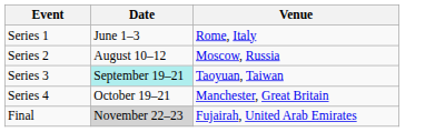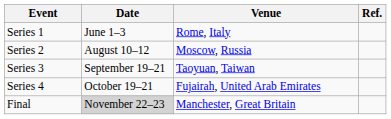+ column: Ref.
Series 3 | Date: paleturquoise background -> no background
Series 4 | Venue: Manchester, Great Britain -> Fujairah, United Arab Emirates
Final | Venue: Fujairah, United Arab Emirates -> Manchester, Great Britain
